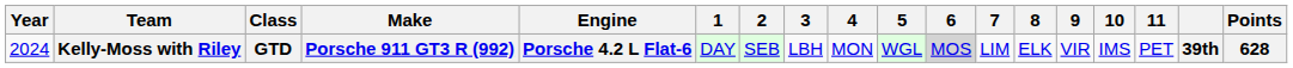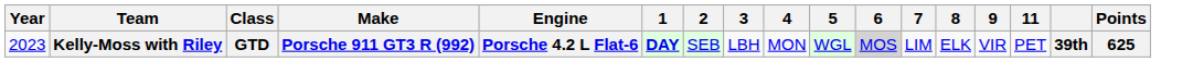- column: 10 | IMS
Kelly-Moss with Riley | Year: 2024 -> 2023
Kelly-Moss with Riley | 1: normal -> bold
Kelly-Moss with Riley | Points: 628 -> 625
